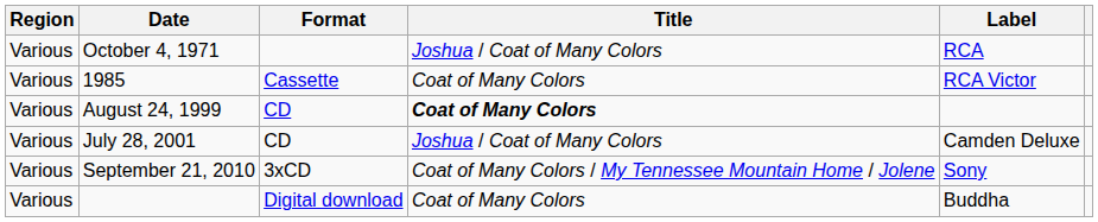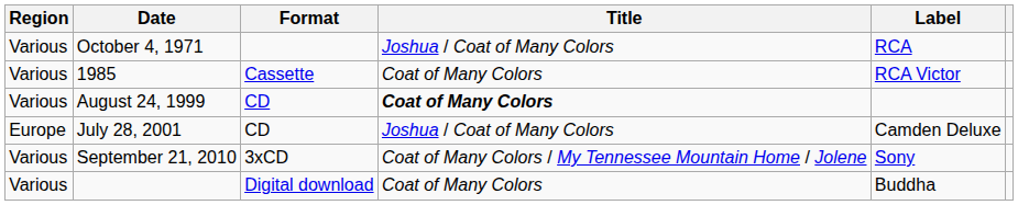July 28, 2001 | Region: Various -> Europe
